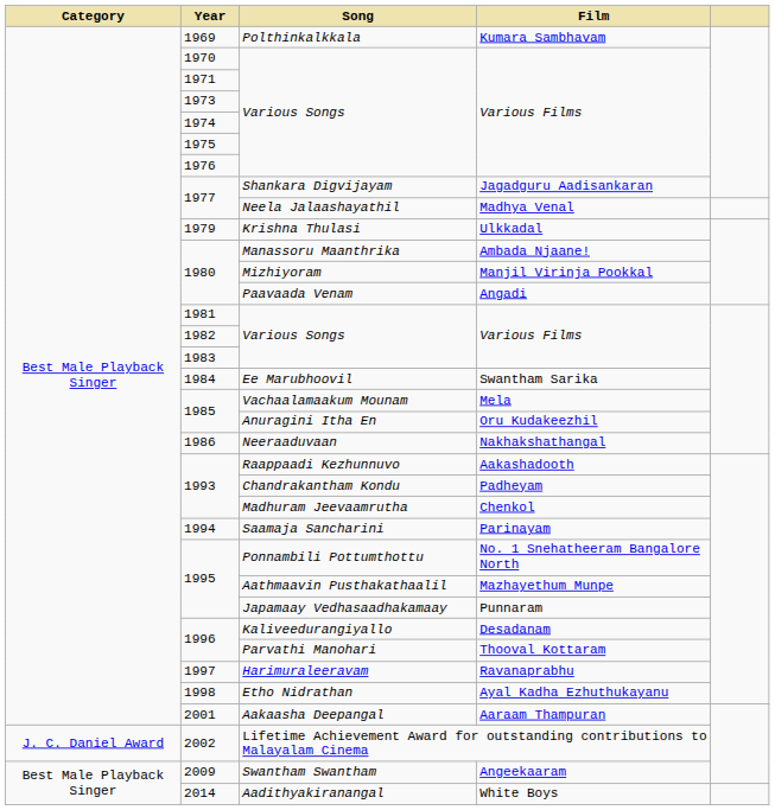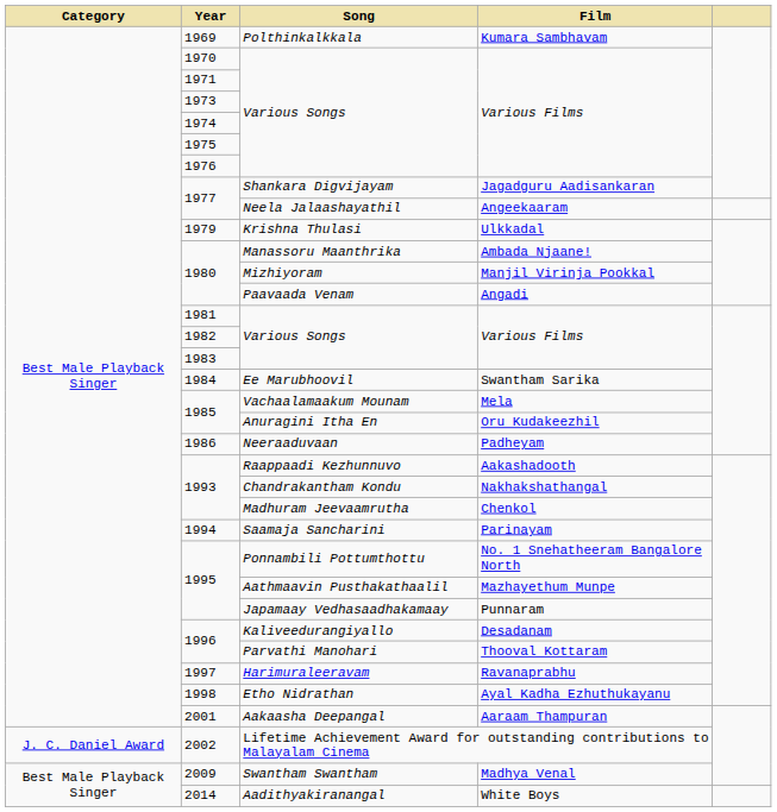Neela Jalaashayathil | Film: Madhya Venal -> Angeekaaram
Neeraaduvaan | Film: Nakhakshathangal -> Padheyam
Chandrakantham Kondu | Film: Padheyam -> Nakhakshathangal
Swantham Swantham | Film: Angeekaaram -> Madhya Venal
